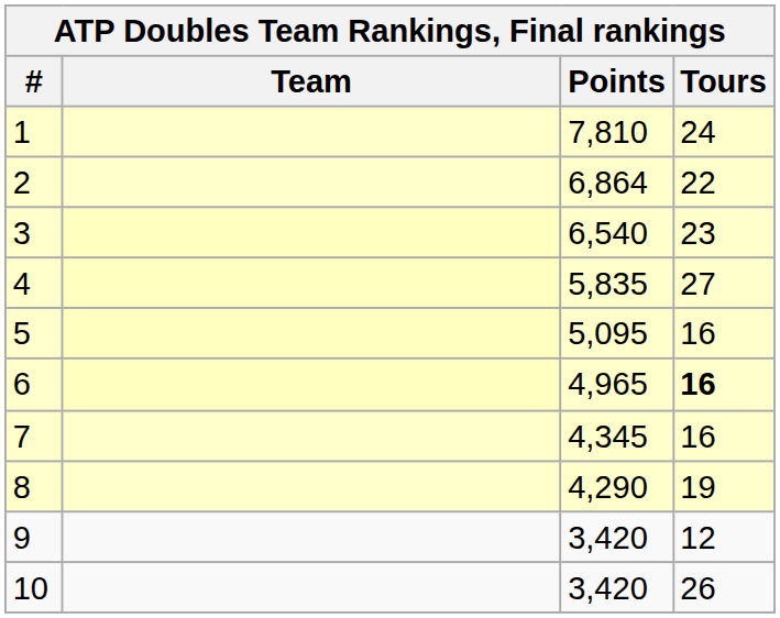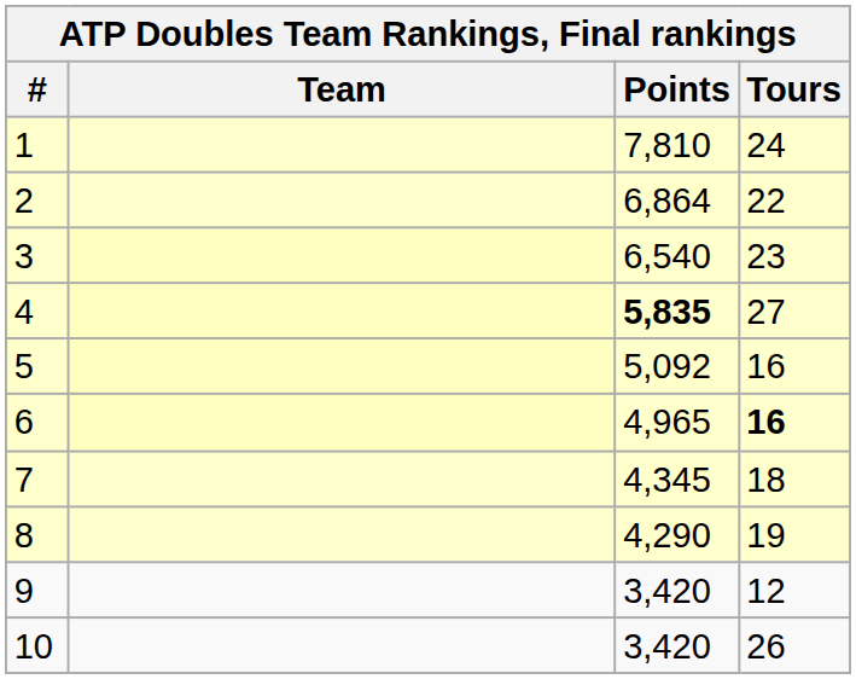4 | Points: normal -> bold
5 | Points: 5,095 -> 5,092
7 | Tours: 16 -> 18
